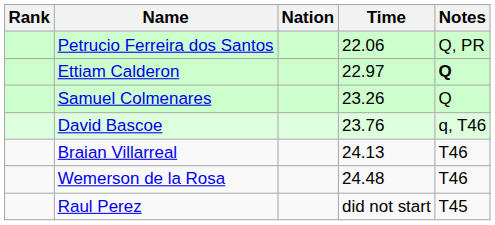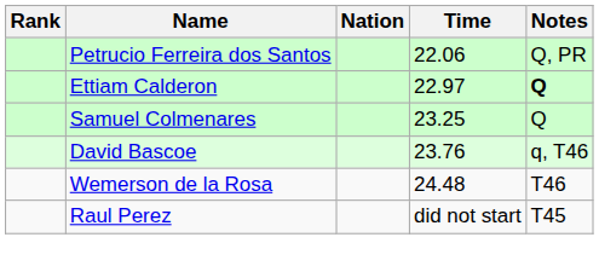Samuel Colmenares | Time: 23.26 -> 23.25
- row: Braian Villarreal | 24.13 | T46
